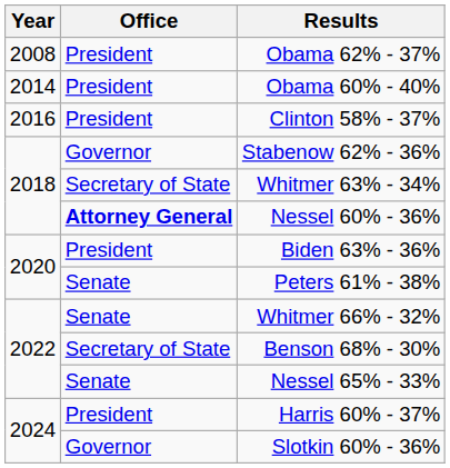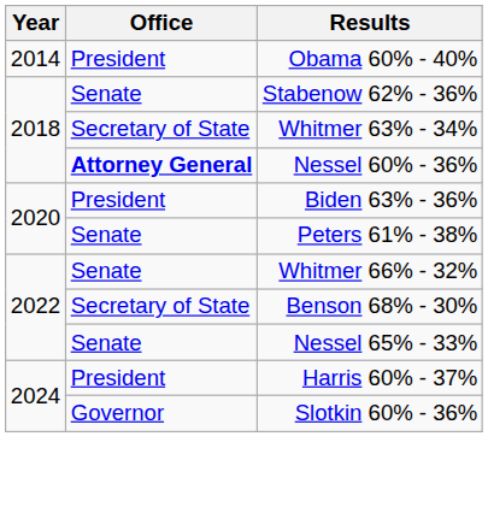- row: 2008 | President | Obama 62% - 37%
- row: 2016 | President | Clinton 58% - 37%
Stabenow 62% - 36% | Office: Governor -> Senate
